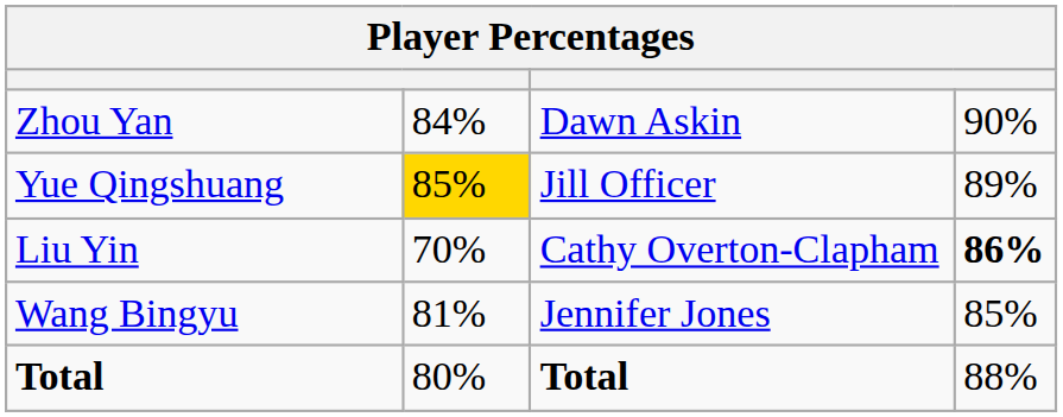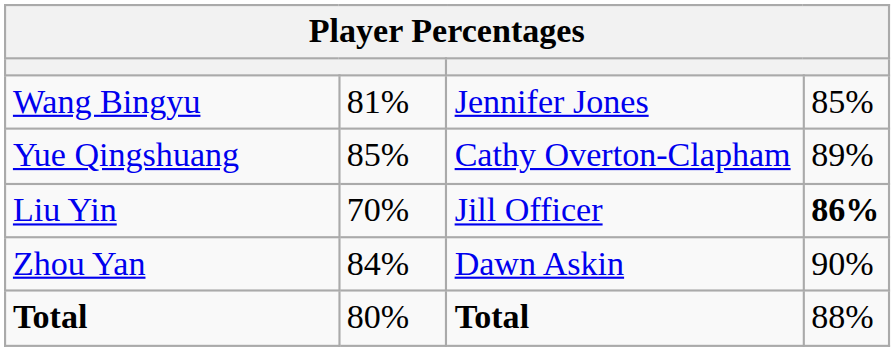rows swapped: Zhou Yan <-> Wang Bingyu
Yue Qingshuang | column 2: gold background -> no background
Yue Qingshuang | column 3: Jill Officer -> Cathy Overton-Clapham
Liu Yin | column 3: Cathy Overton-Clapham -> Jill Officer
